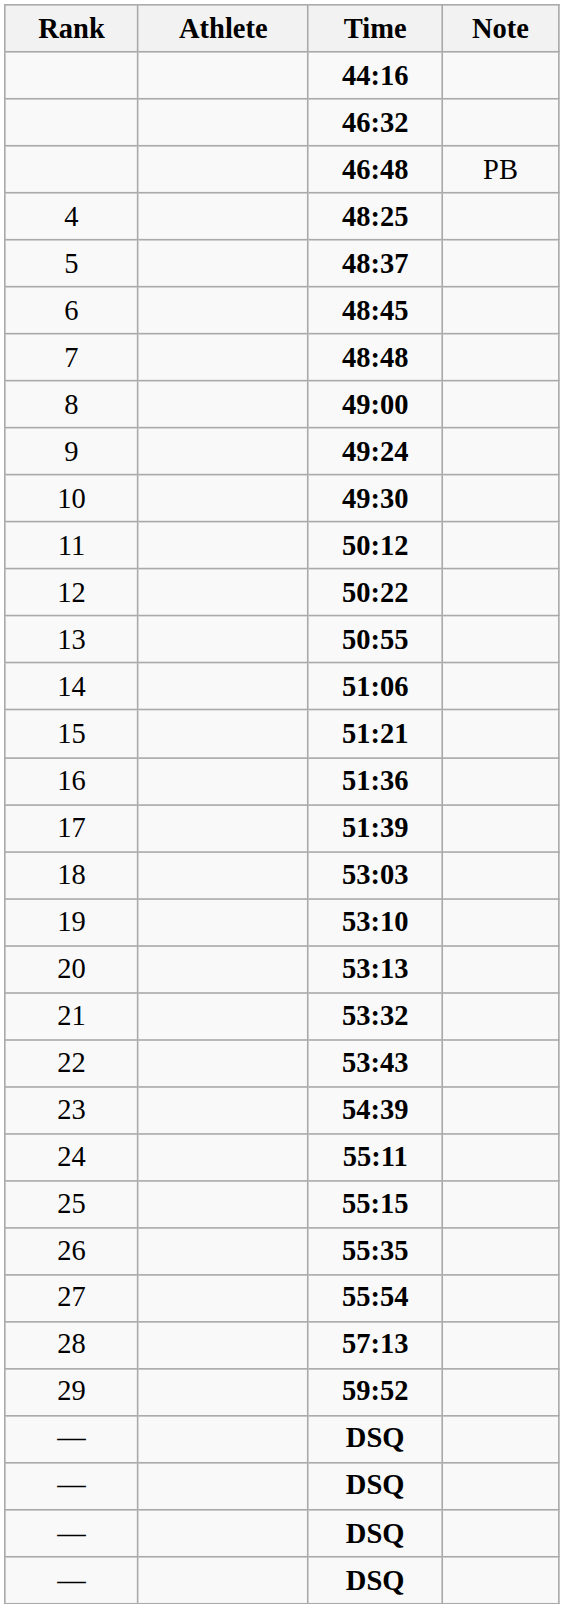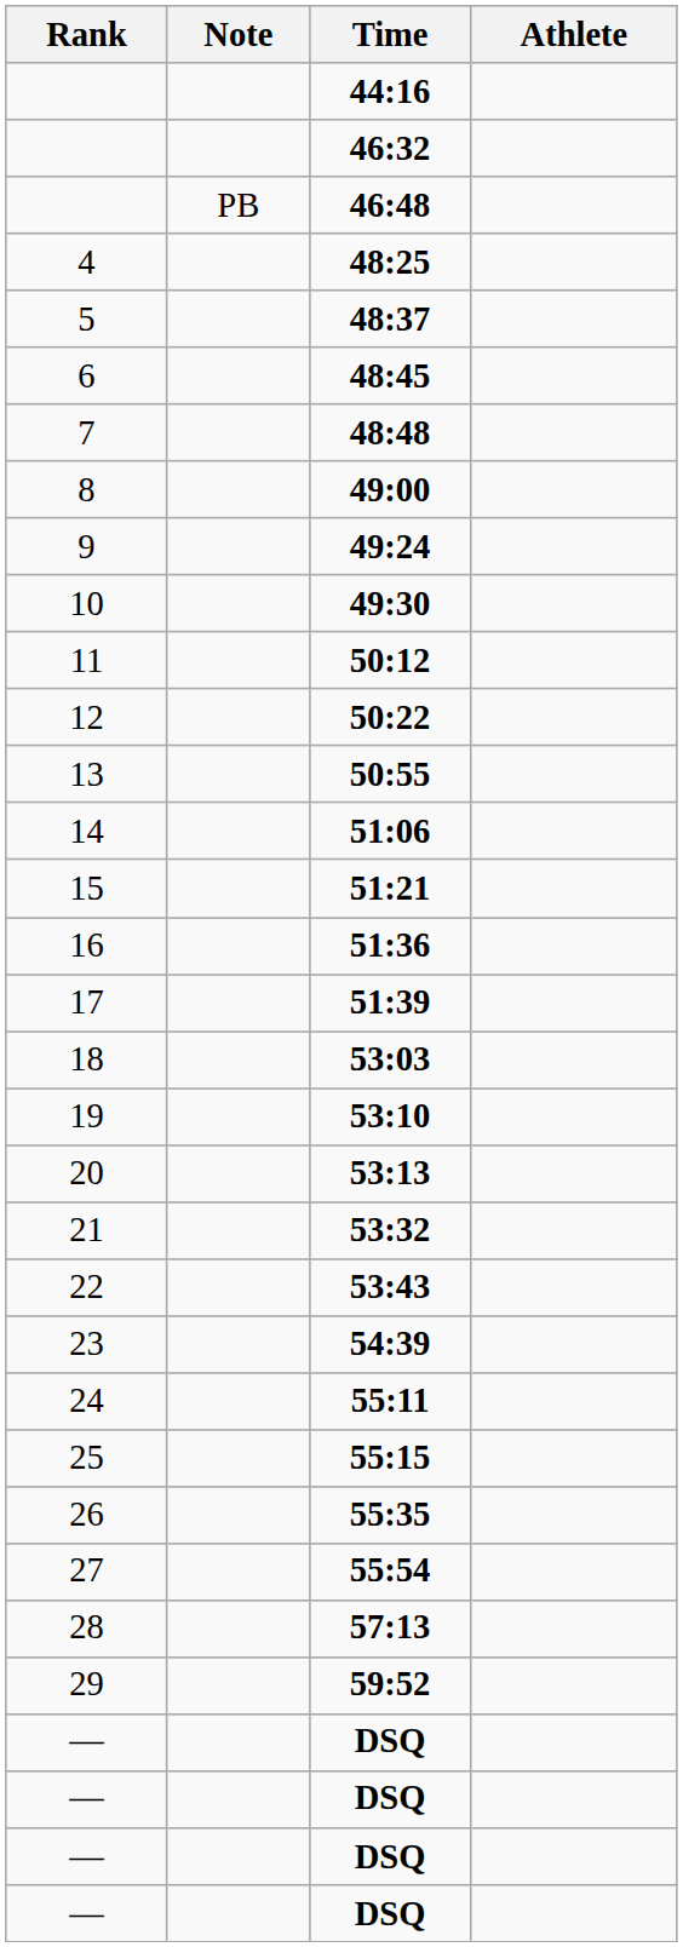columns swapped: Athlete <-> Note
